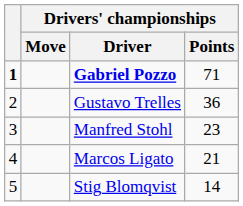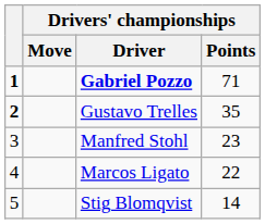Gustavo Trelles | column 1: normal -> bold
Gustavo Trelles | Drivers' championships / Points: 36 -> 35
Marcos Ligato | Drivers' championships / Points: 21 -> 22
